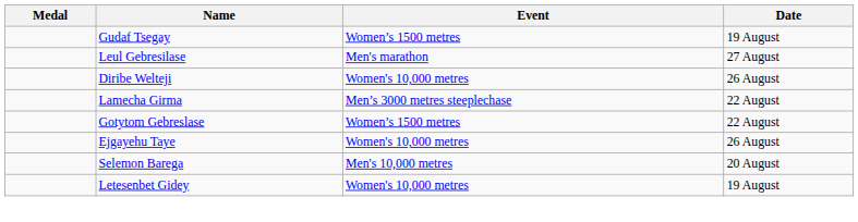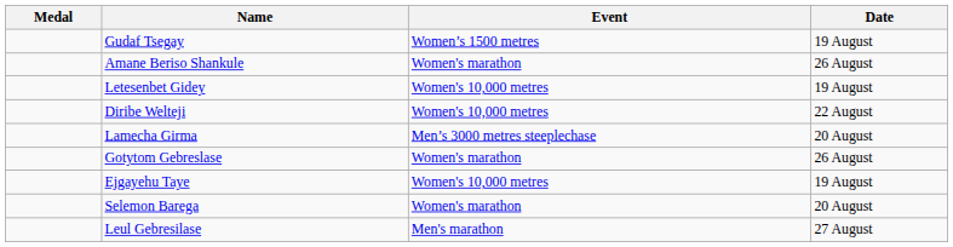+ row: Amane Beriso Shankule | Women's marathon | 26 August
rows swapped: Letesenbet Gidey <-> Leul Gebresilase
Diribe Welteji | Date: 26 August -> 22 August
Lamecha Girma | Date: 22 August -> 20 August
Gotytom Gebreslase | Event: Women’s 1500 metres -> Women's marathon
Gotytom Gebreslase | Date: 22 August -> 26 August
Ejgayehu Taye | Date: 26 August -> 19 August
Selemon Barega | Event: Men's 10,000 metres -> Women's marathon
